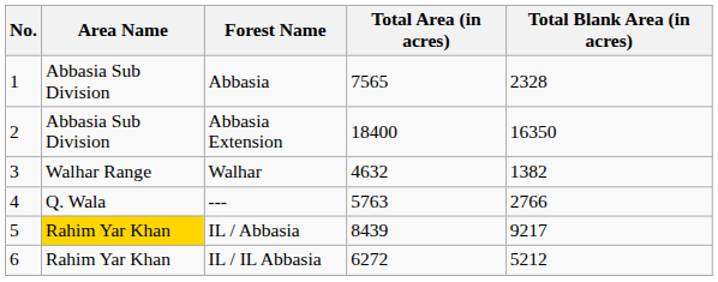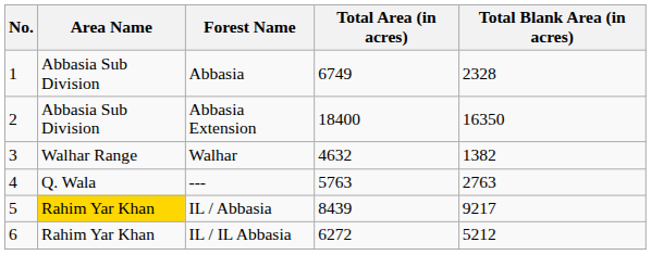Abbasia | Total Area (in acres): 7565 -> 6749
--- | Total Blank Area (in acres): 2766 -> 2763
